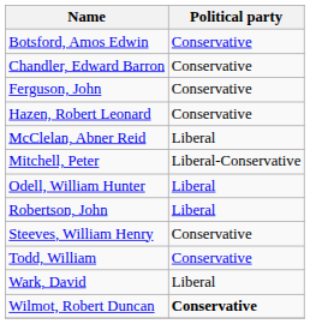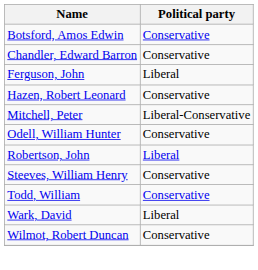Ferguson, John | Political party: Conservative -> Liberal
- row: McClelan, Abner Reid | Liberal
Odell, William Hunter | Political party: Liberal -> Conservative
Wilmot, Robert Duncan | Political party: bold -> normal
